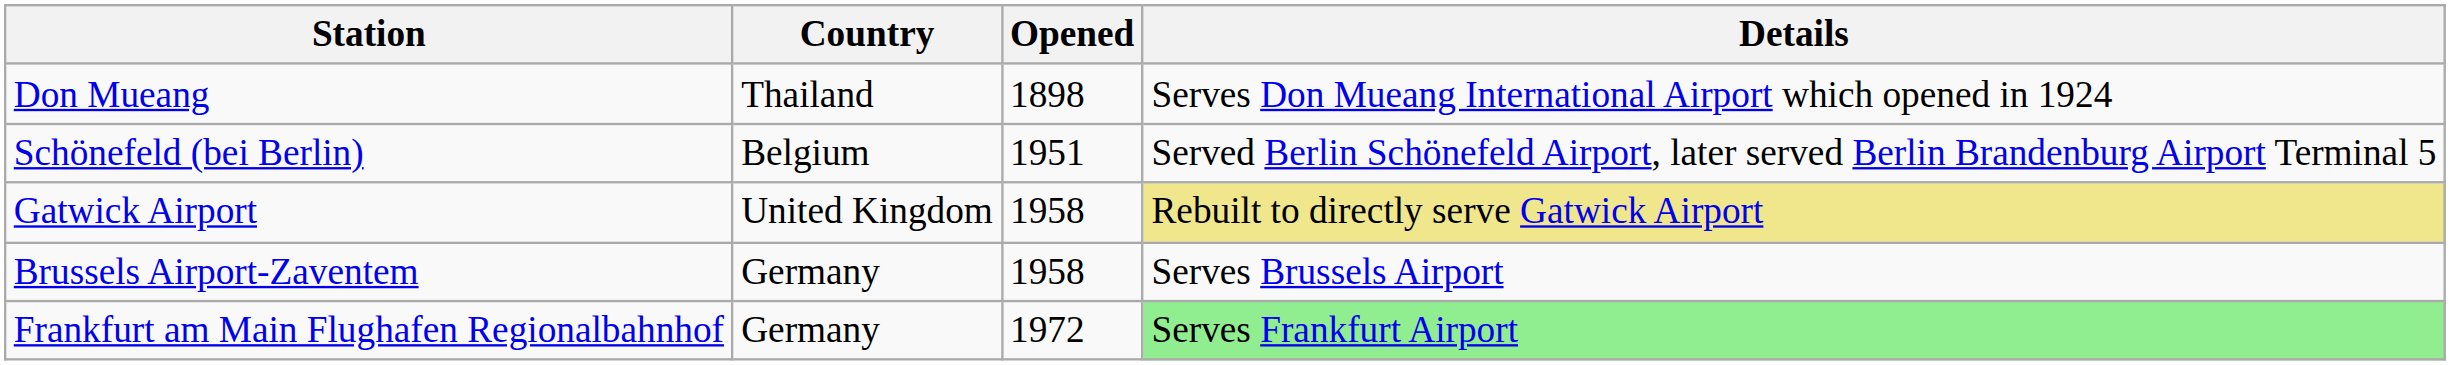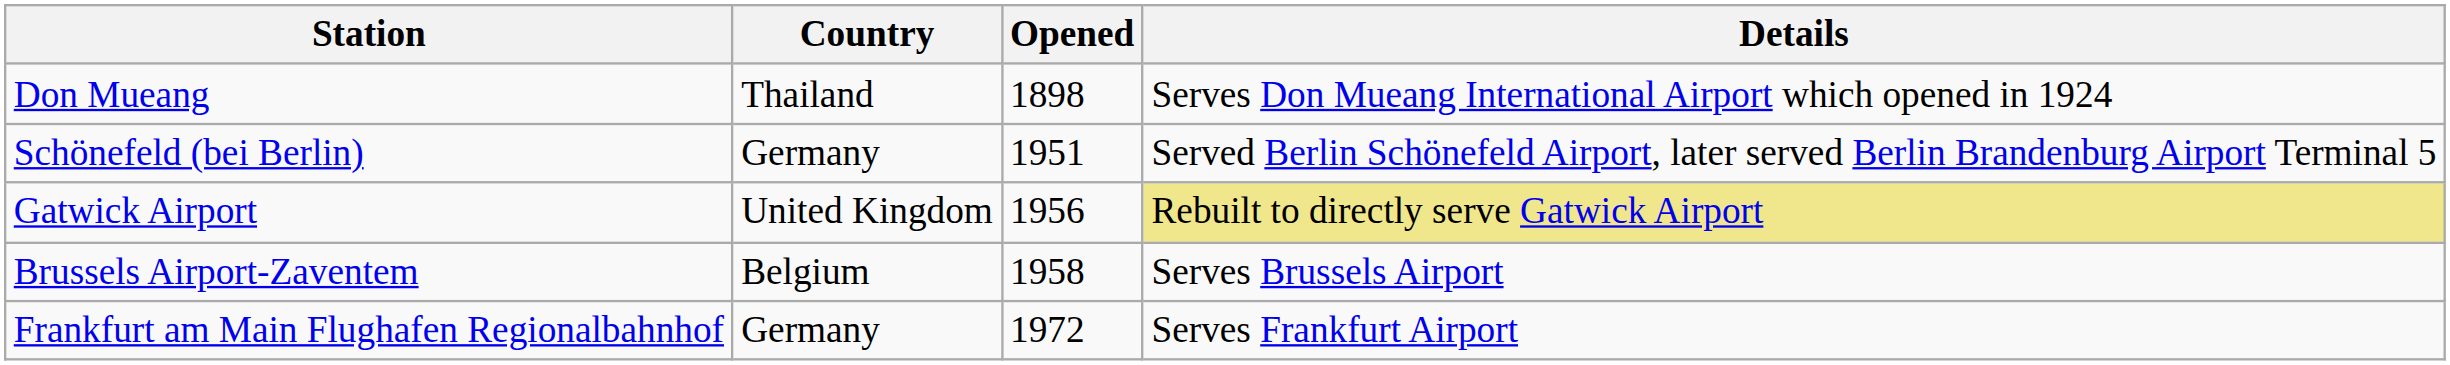Schönefeld (bei Berlin) | Country: Belgium -> Germany
Gatwick Airport | Opened: 1958 -> 1956
Brussels Airport-Zaventem | Country: Germany -> Belgium
Frankfurt am Main Flughafen Regionalbahnhof | Details: lightgreen background -> no background
